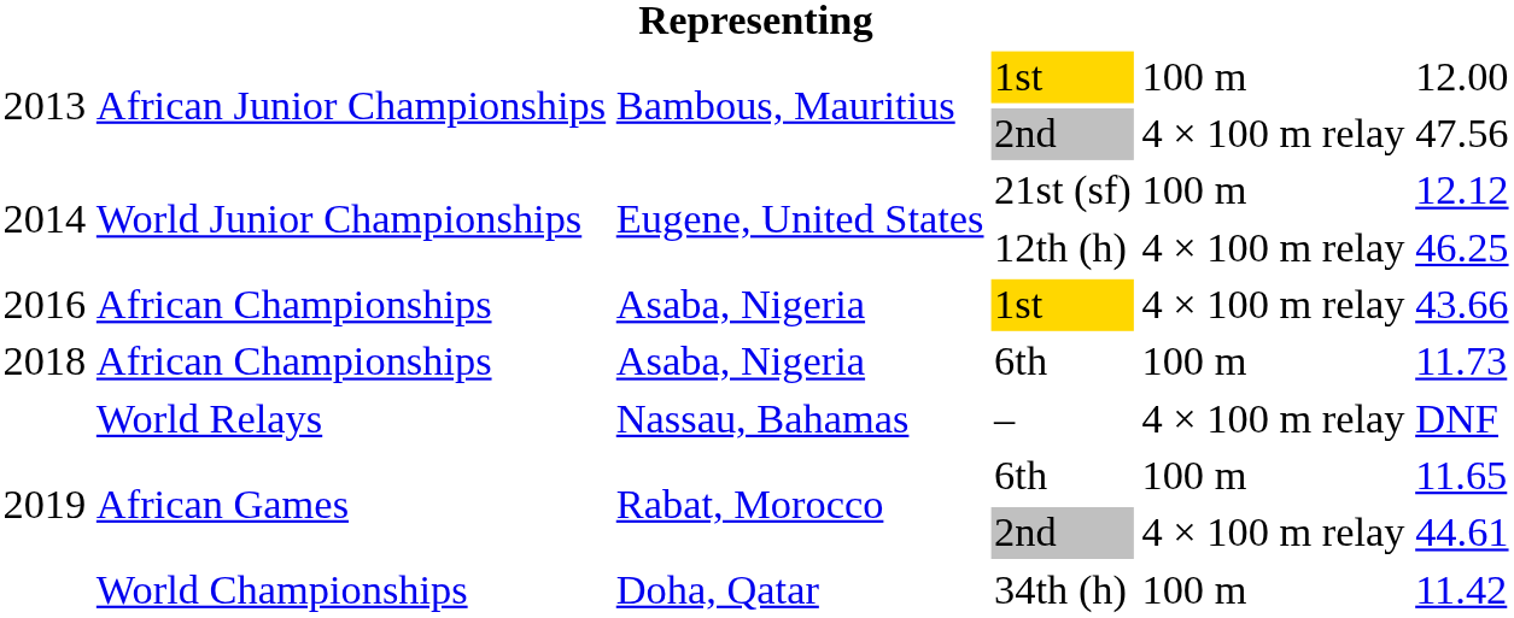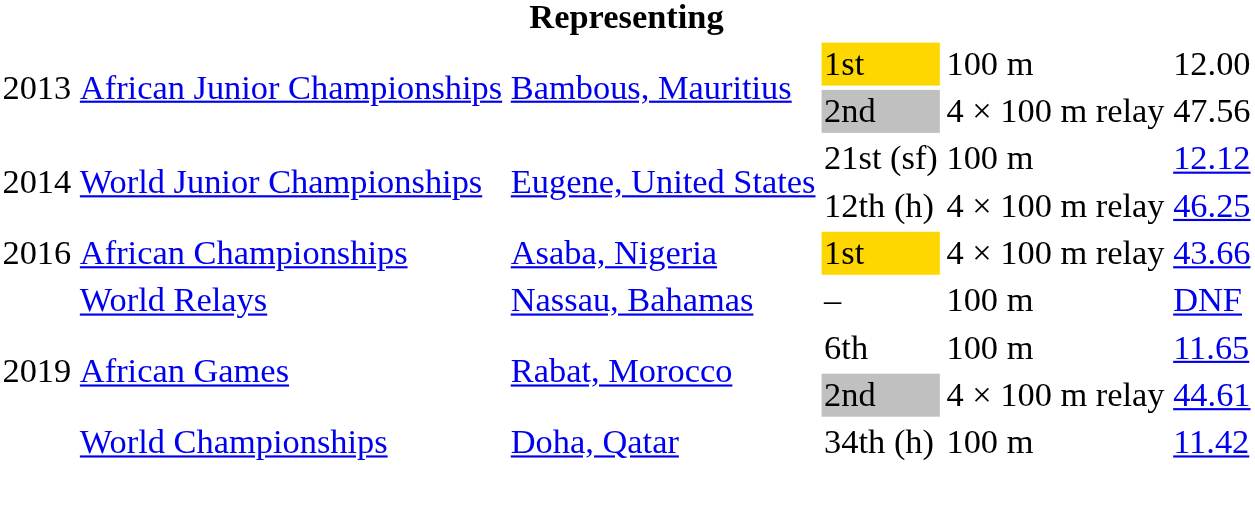- row: 2018 | African Championships | Asaba, Nigeria | 6th | 100 m | 11.73
– | column 5: 4 × 100 m relay -> 100 m
